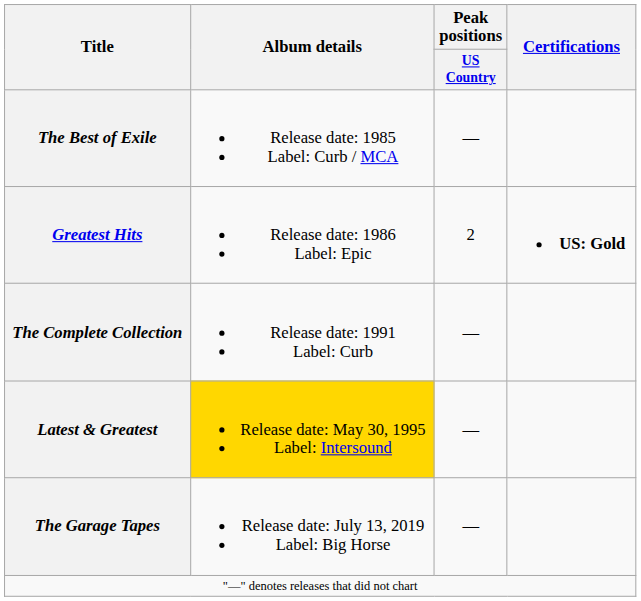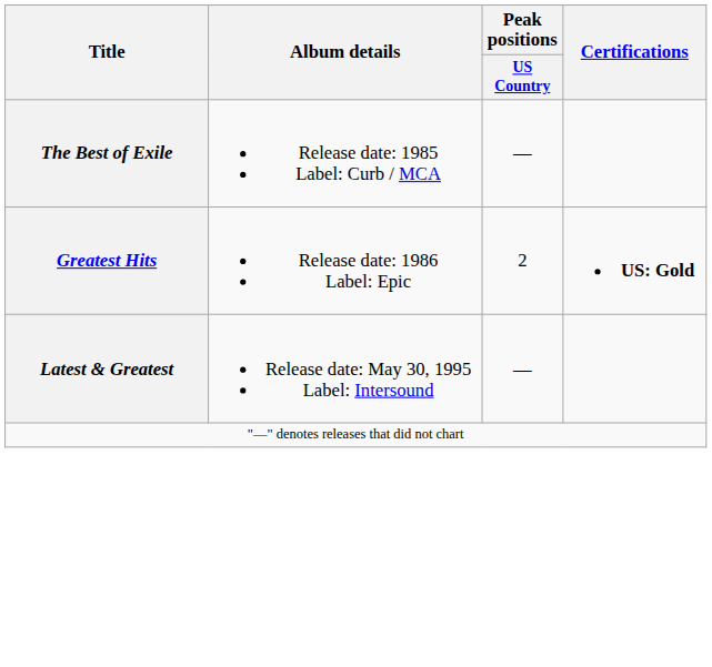- row: The Complete Collection | Release date: 1991 Label: Curb | —
Latest & Greatest | Album details: gold background -> no background
- row: The Garage Tapes | Release date: July 13, 2019 Label: Big Horse | —
